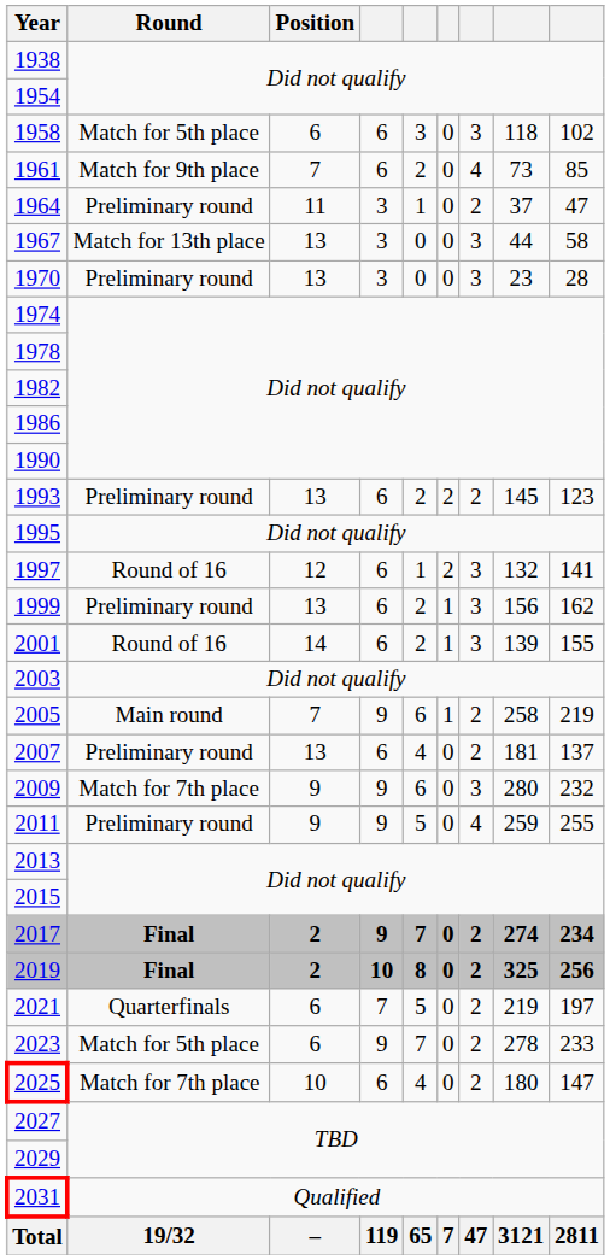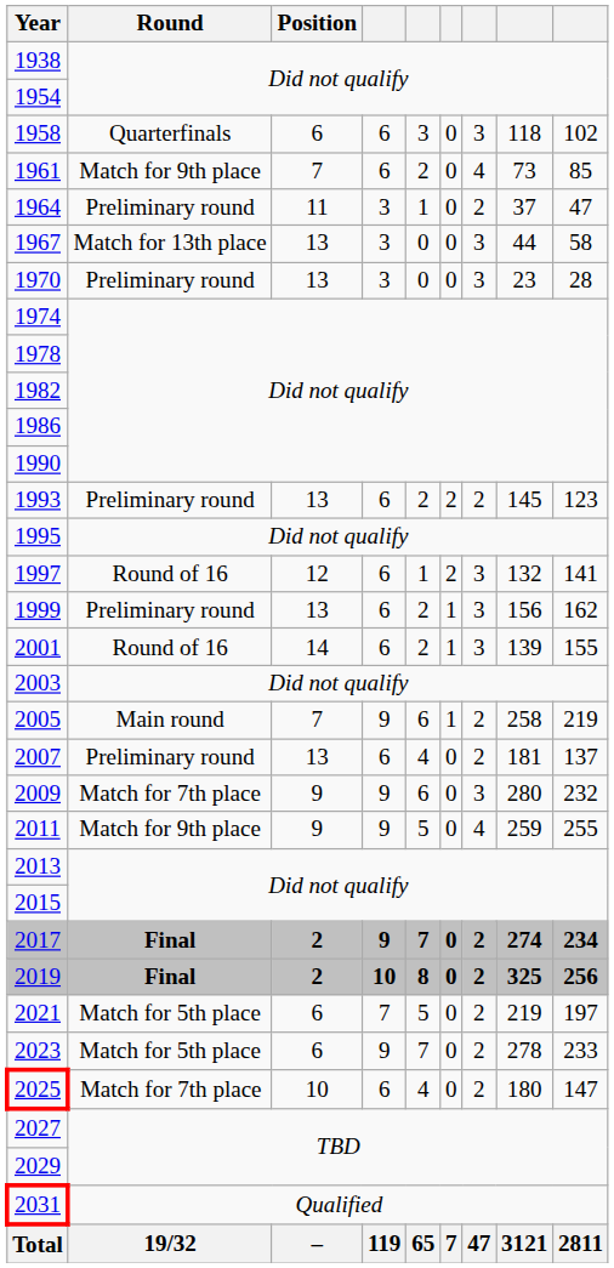1958 | Round: Match for 5th place -> Quarterfinals
2011 | Round: Preliminary round -> Match for 9th place
2021 | Round: Quarterfinals -> Match for 5th place
